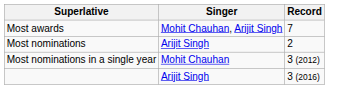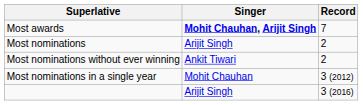Most awards | Singer: normal -> bold
+ row: Most nominations without ever winning | Ankit Tiwari | 2
